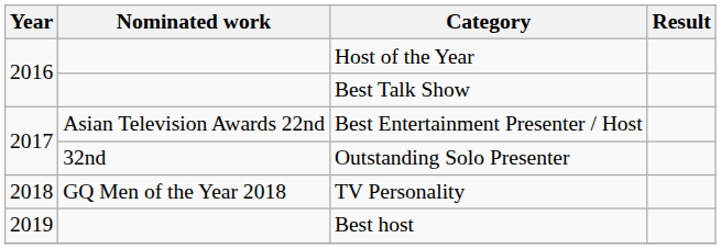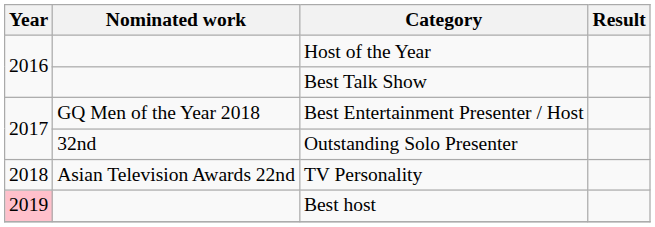Best Entertainment Presenter / Host | Nominated work: Asian Television Awards 22nd -> GQ Men of the Year 2018
TV Personality | Nominated work: GQ Men of the Year 2018 -> Asian Television Awards 22nd
Best host | Year: no background -> pink background
